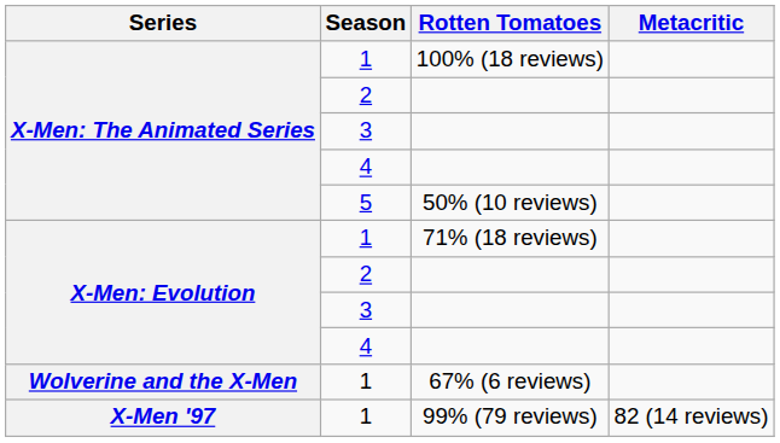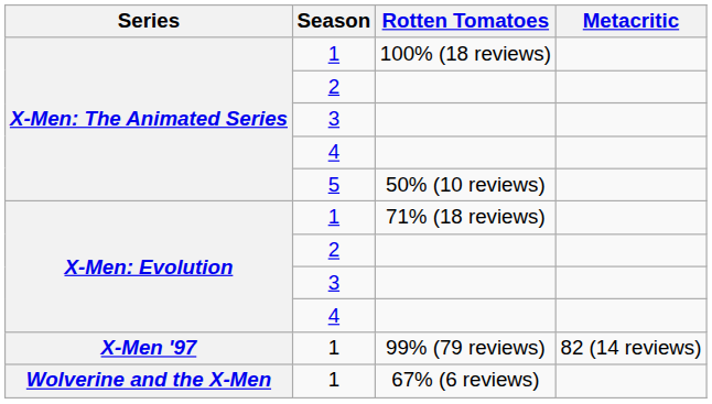rows swapped: 67% (6 reviews) <-> 99% (79 reviews)
